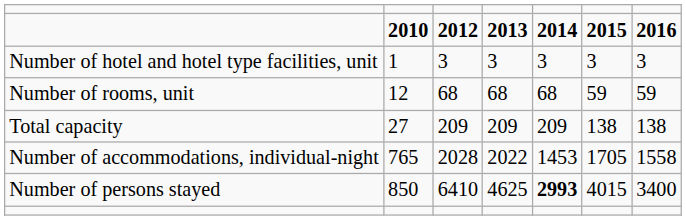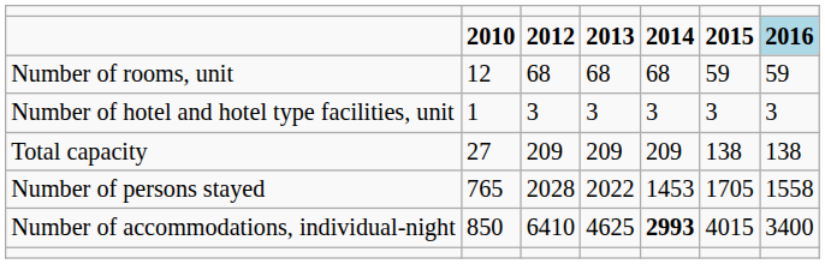2010 | column 7: no background -> lightblue background
rows swapped: 1 <-> 12
765 | column 1: Number of accommodations, individual-night -> Number of persons stayed
850 | column 1: Number of persons stayed -> Number of accommodations, individual-night
